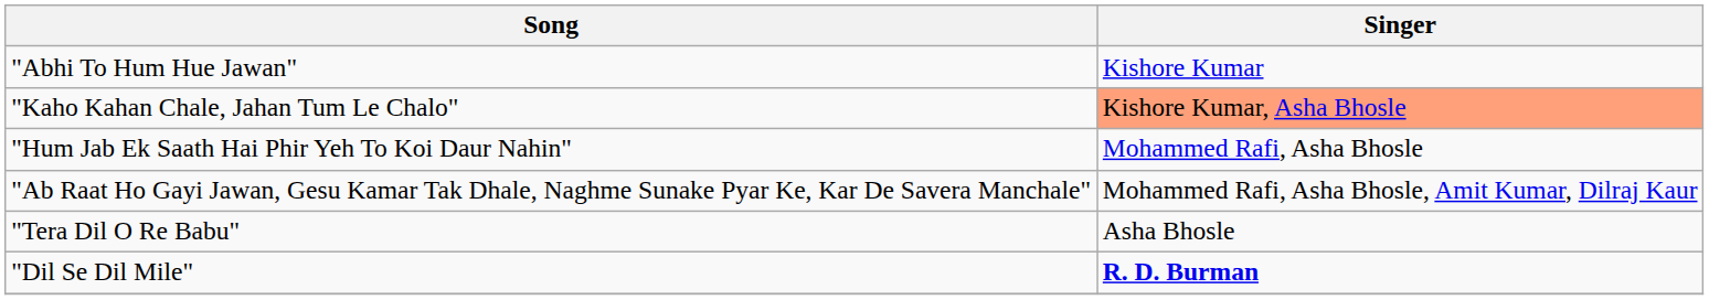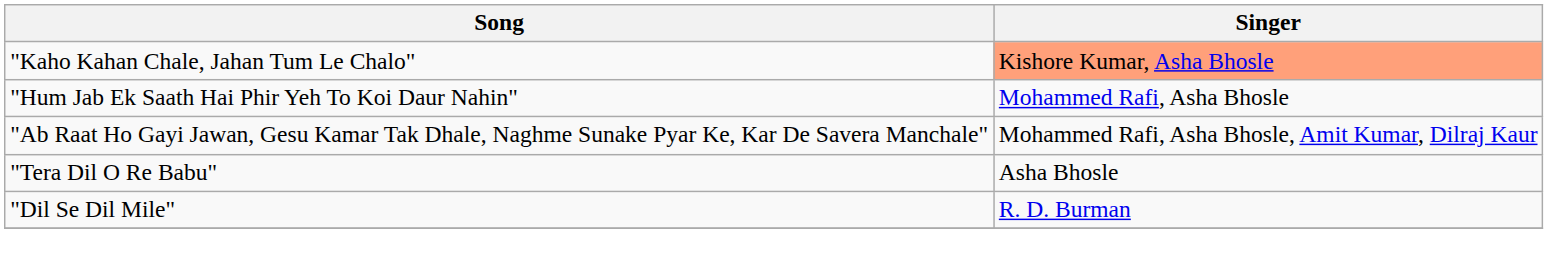- row: "Abhi To Hum Hue Jawan" | Kishore Kumar
"Dil Se Dil Mile" | Singer: bold -> normal
